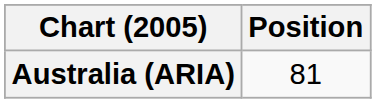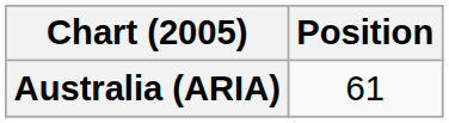Australia (ARIA) | Position: 81 -> 61
